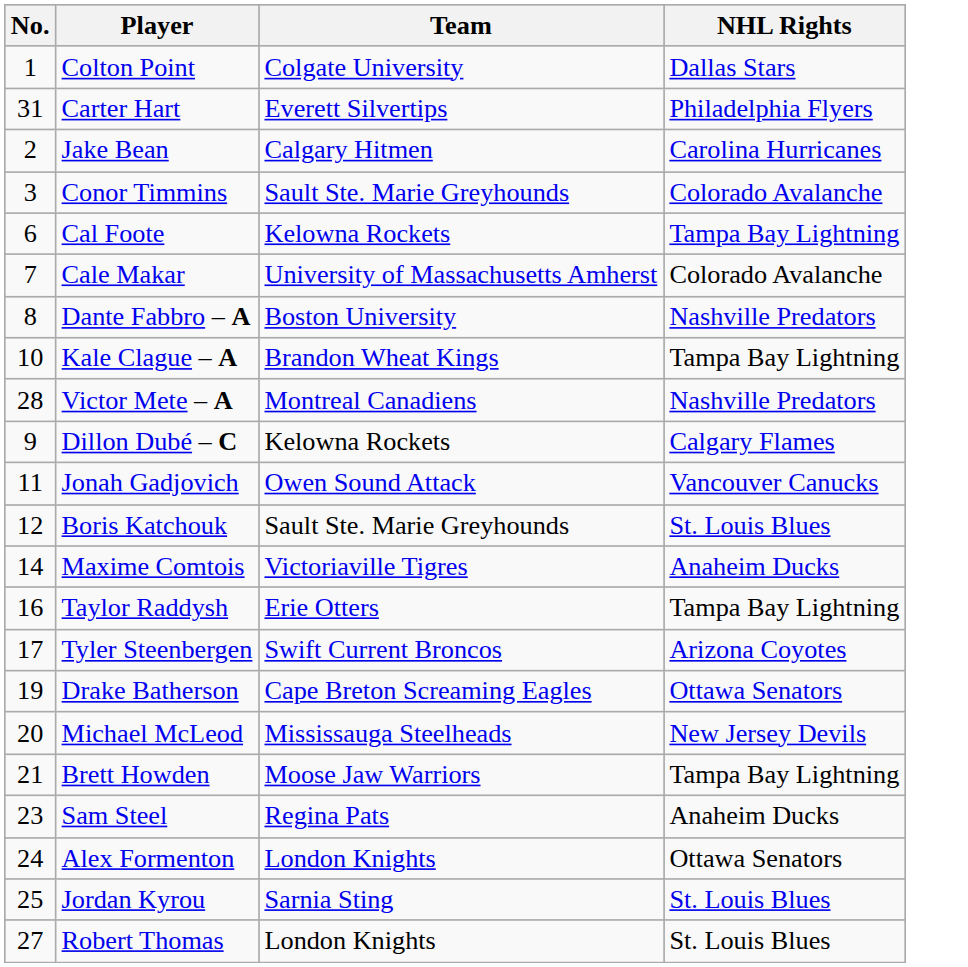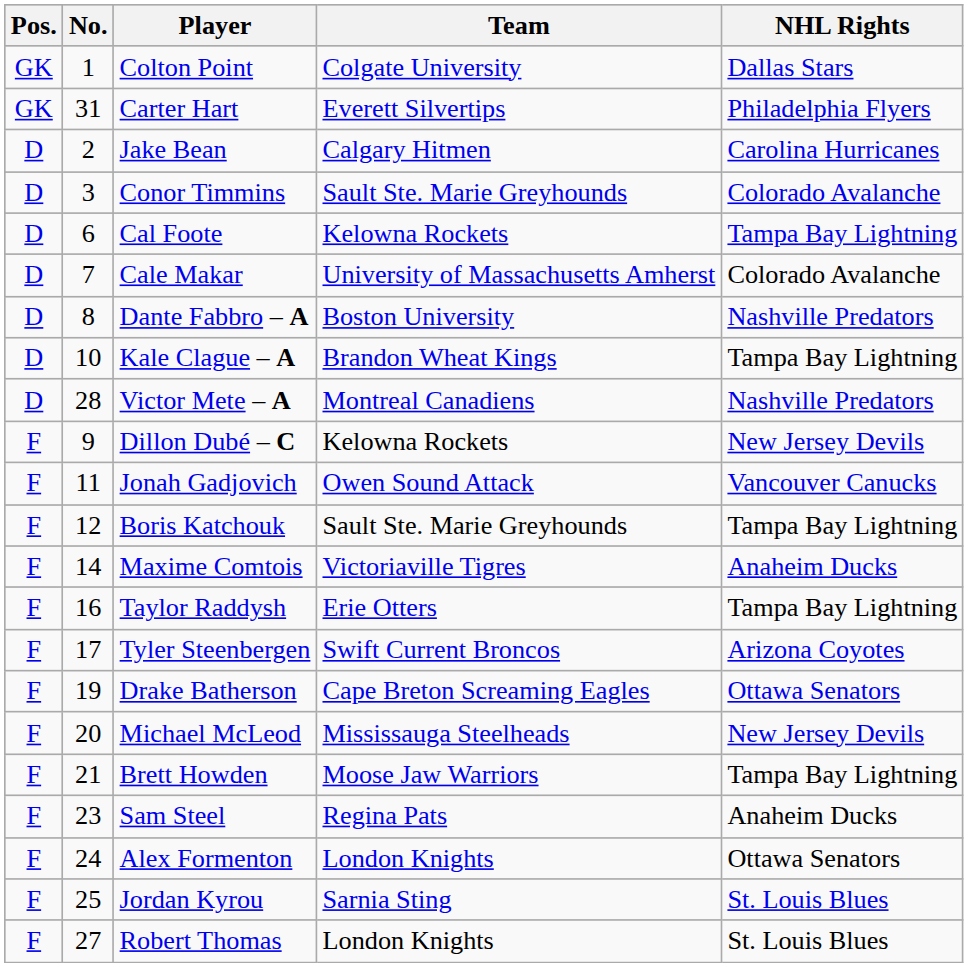+ column: Pos. | GK | GK | D | D | D | D | D | D | D | F | F | F | F | F | F | F | F | F | F | F | F | F
Dillon Dubé – C | NHL Rights: Calgary Flames -> New Jersey Devils
Boris Katchouk | NHL Rights: St. Louis Blues -> Tampa Bay Lightning
